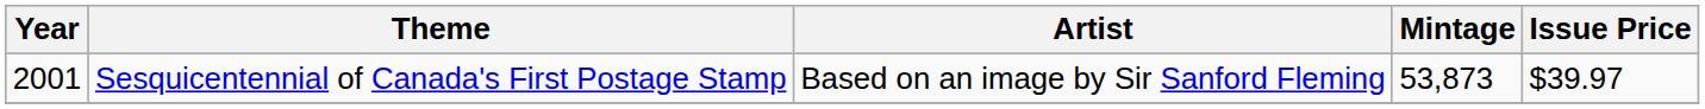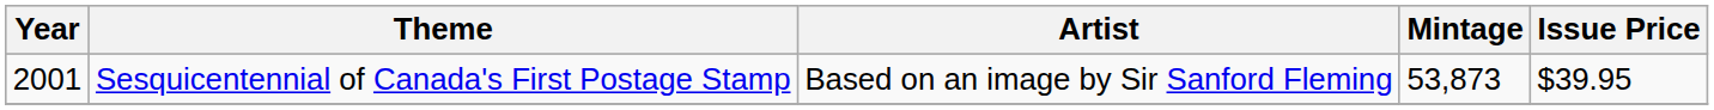Sesquicentennial of Canada's First Postage Stamp | Issue Price: $39.97 -> $39.95
